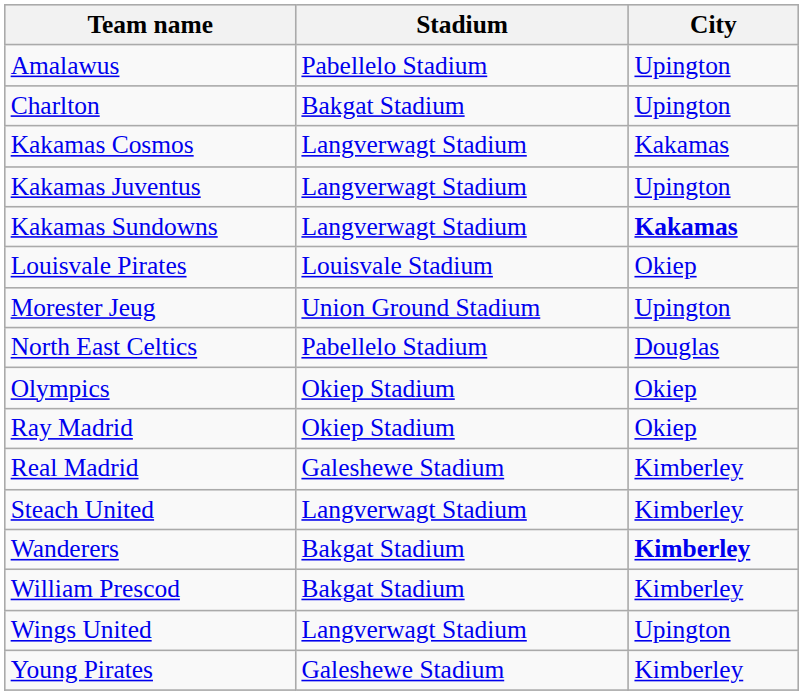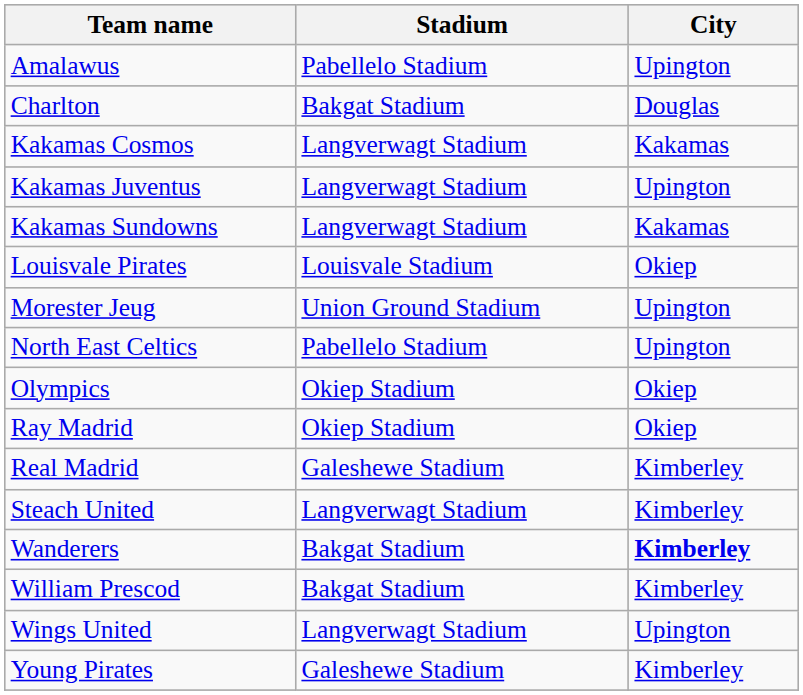Charlton | City: Upington -> Douglas
Kakamas Sundowns | City: bold -> normal
North East Celtics | City: Douglas -> Upington
